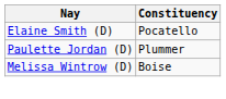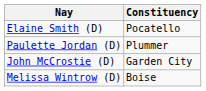+ row: John McCrostie (D) | Garden City
